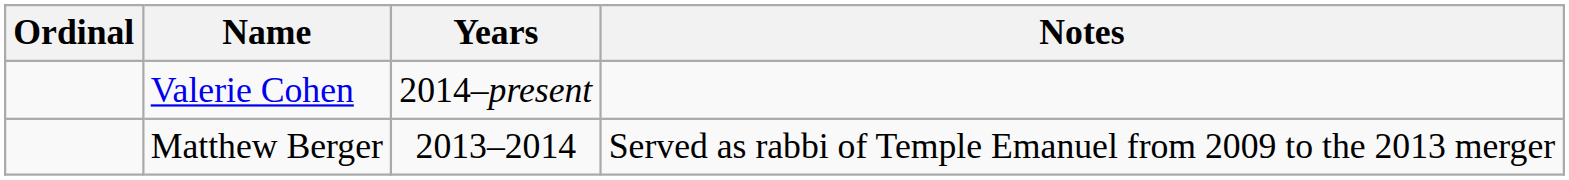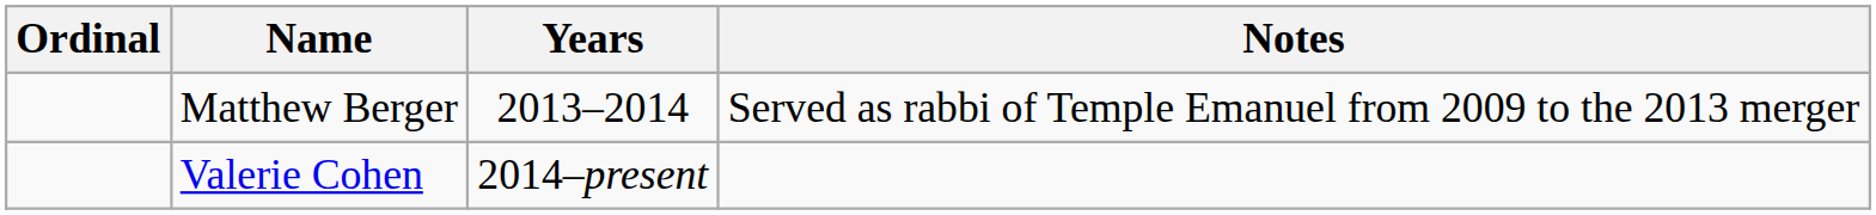rows swapped: Matthew Berger <-> Valerie Cohen
